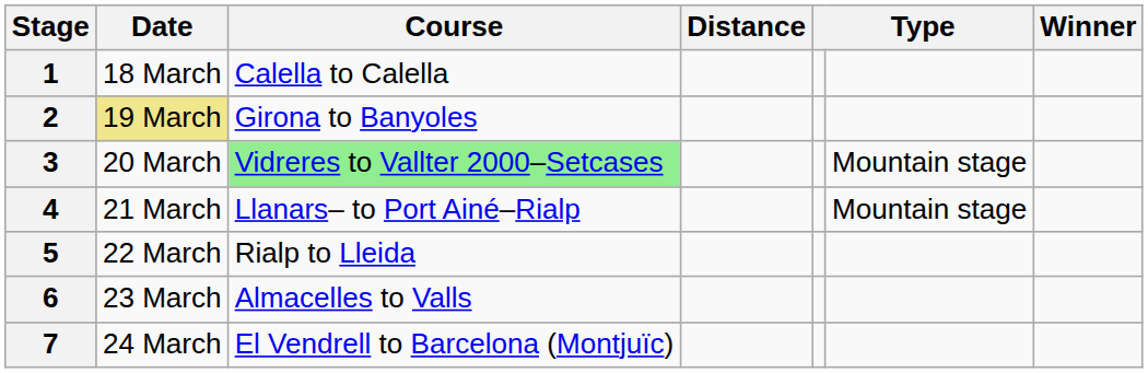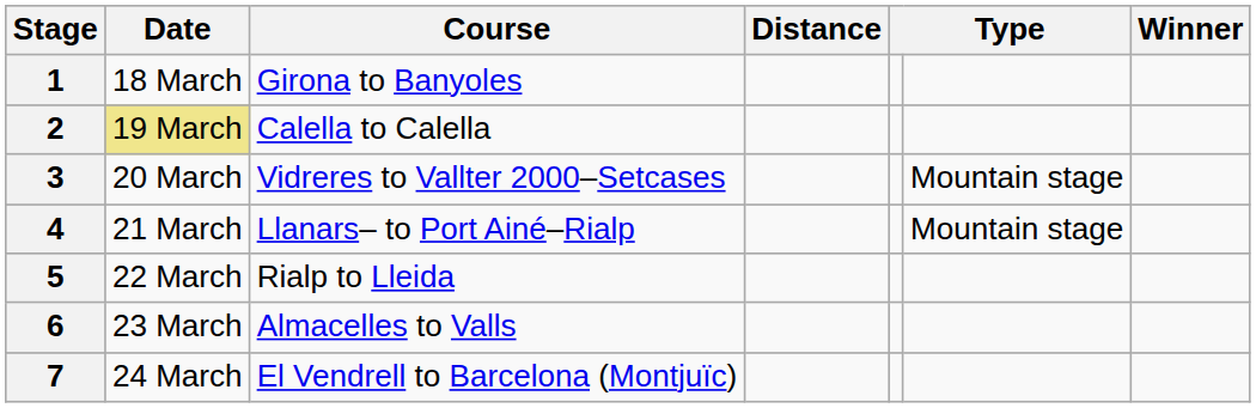1 | Course: Calella to Calella -> Girona to Banyoles
2 | Course: Girona to Banyoles -> Calella to Calella
3 | Course: lightgreen background -> no background
